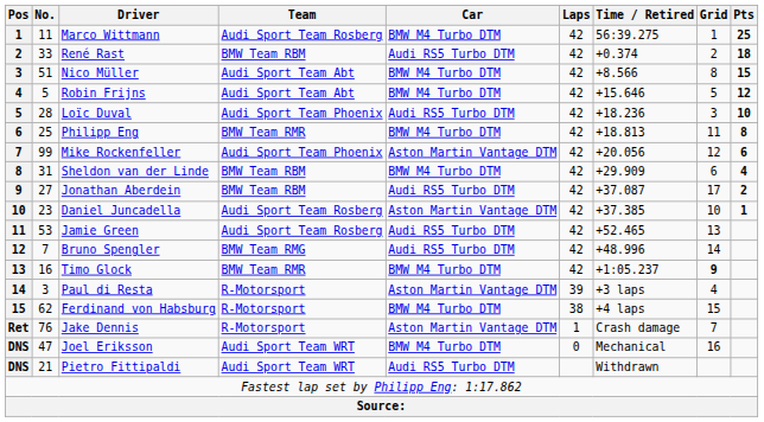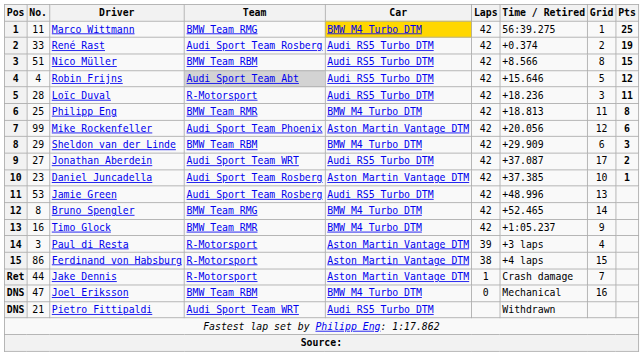Marco Wittmann | Team: Audi Sport Team Rosberg -> BMW Team RMG
Marco Wittmann | Car: no background -> gold background
René Rast | Team: BMW Team RBM -> Audi Sport Team Rosberg
René Rast | Pts: 18 -> 19
Nico Müller | Team: Audi Sport Team Abt -> BMW Team RBM
Nico Müller | Car: BMW M4 Turbo DTM -> Audi RS5 Turbo DTM
Robin Frijns | No.: 5 -> 4
Robin Frijns | Team: no background -> lightgrey background
Robin Frijns | Car: BMW M4 Turbo DTM -> Audi RS5 Turbo DTM
Loïc Duval | Team: Audi Sport Team Phoenix -> R-Motorsport
Loïc Duval | Pts: 10 -> 11
Sheldon van der Linde | No.: 31 -> 29
Sheldon van der Linde | Pts: 4 -> 3
Jonathan Aberdein | Team: BMW Team RBM -> Audi Sport Team WRT
Jamie Green | Time / Retired: +52.465 -> +48.996
Bruno Spengler | No.: 7 -> 8
Bruno Spengler | Car: Audi RS5 Turbo DTM -> BMW M4 Turbo DTM
Bruno Spengler | Time / Retired: +48.996 -> +52.465
Timo Glock | Grid: bold -> normal
Ferdinand von Habsburg | No.: 62 -> 86
Ferdinand von Habsburg | Car: BMW M4 Turbo DTM -> Aston Martin Vantage DTM
Jake Dennis | No.: 76 -> 44
Joel Eriksson | Team: Audi Sport Team WRT -> BMW Team RBM
